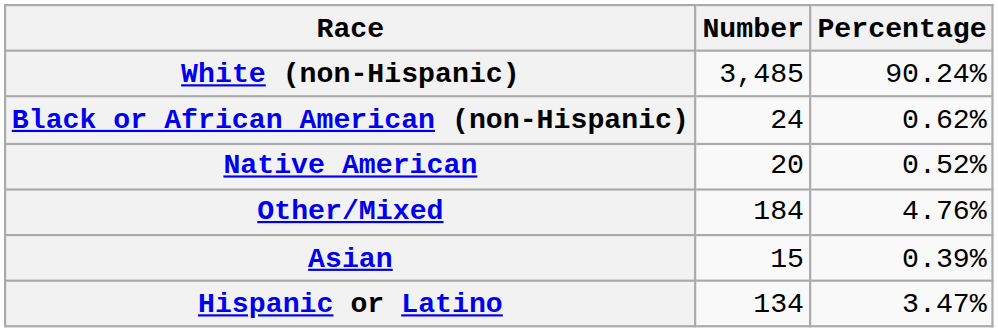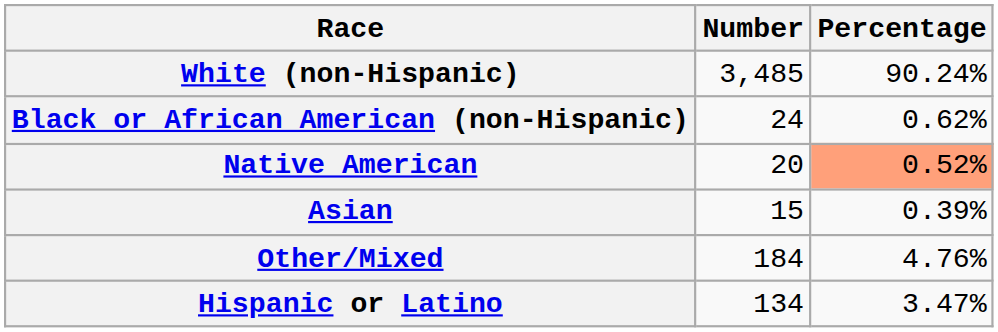Native American | Percentage: no background -> lightsalmon background
rows swapped: Asian <-> Other/Mixed
